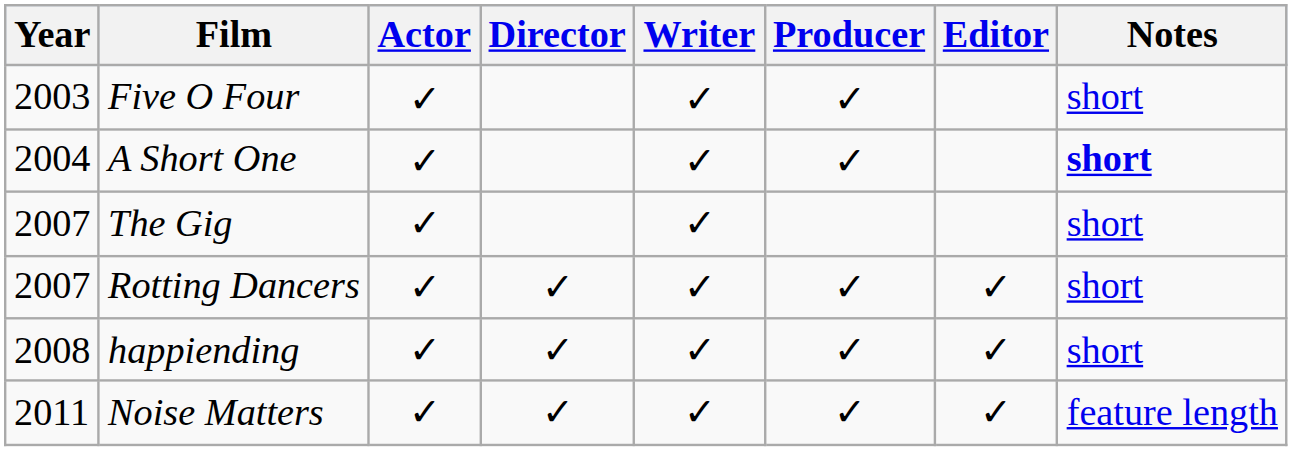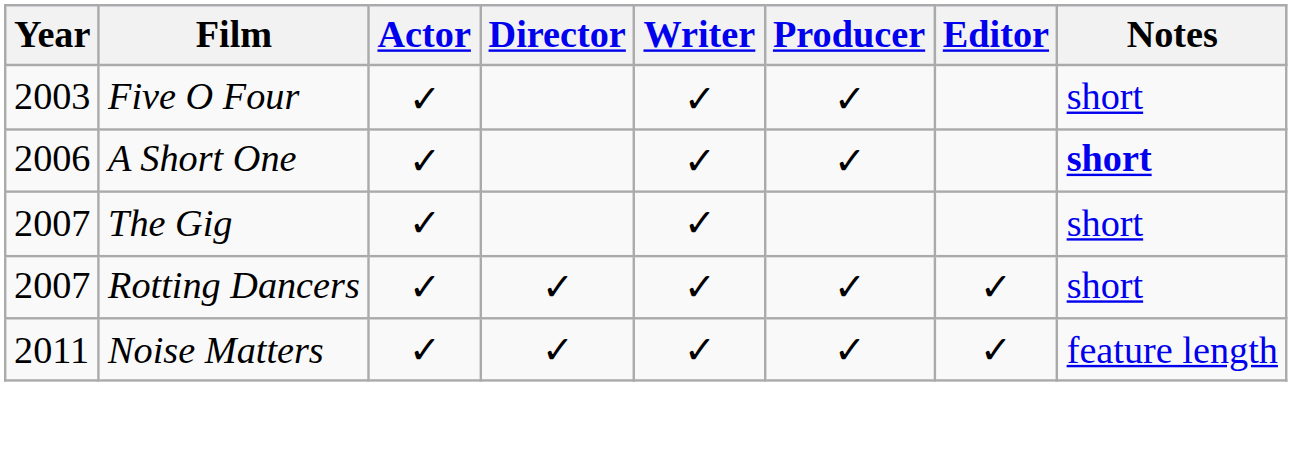A Short One | Year: 2004 -> 2006
- row: 2008 | happiending | ✓ | ✓ | ✓ | ✓ | ✓ | short
